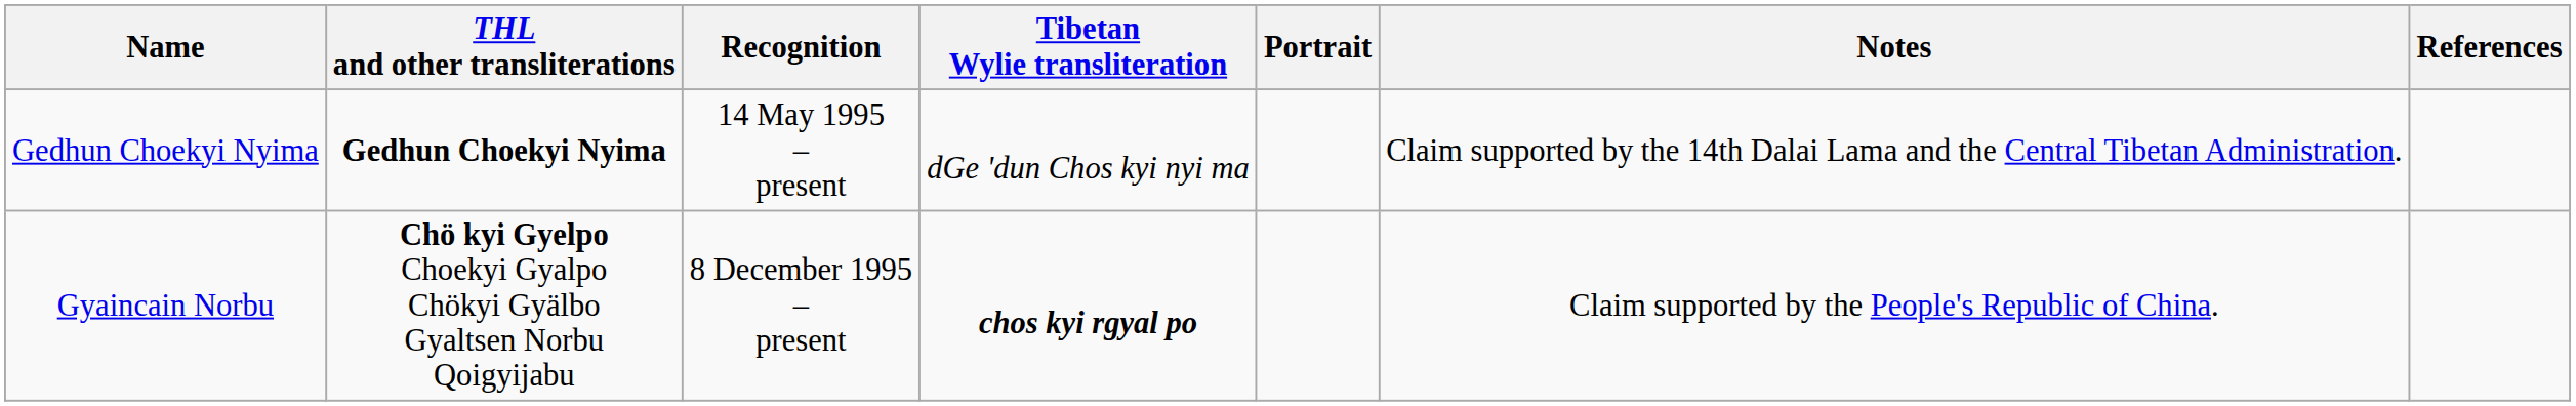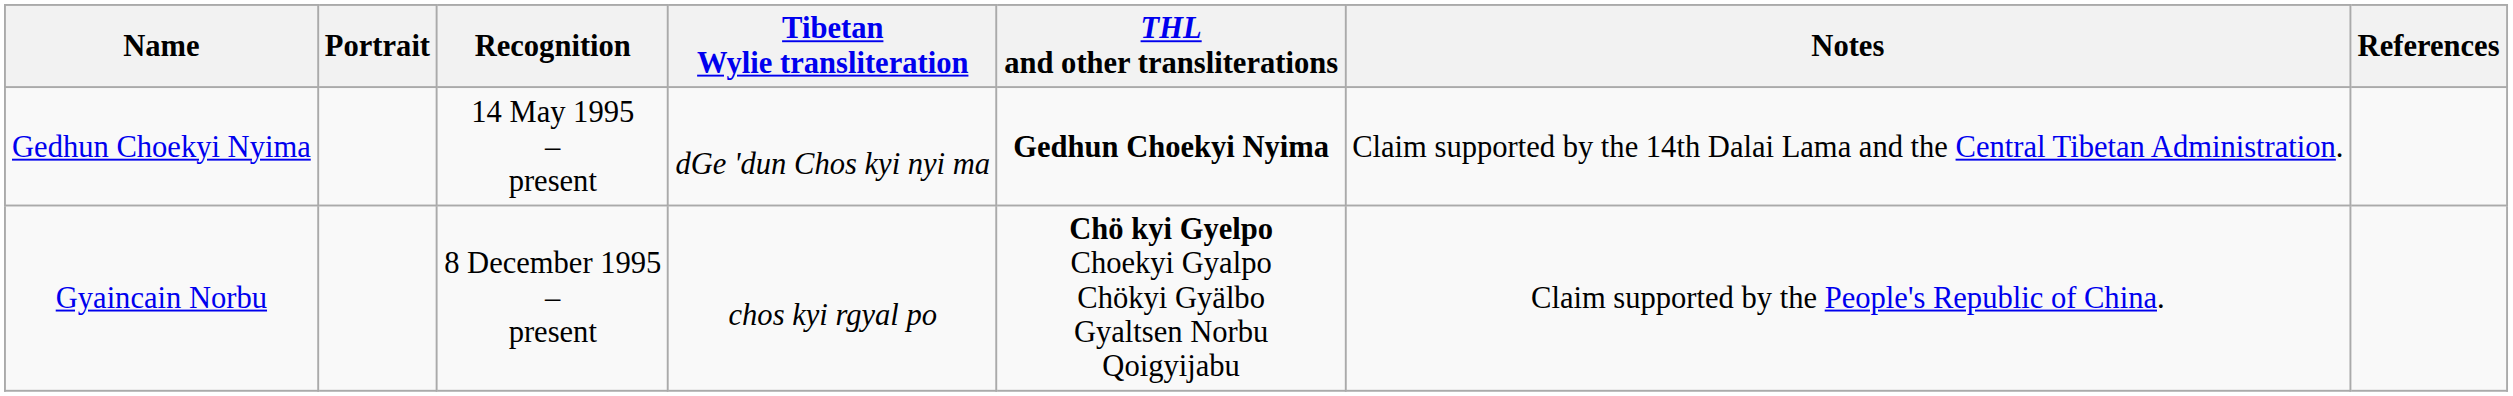columns swapped: Portrait <-> THL and other transliterations
Gyaincain Norbu | Tibetan Wylie transliteration: bold -> normal
